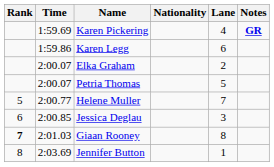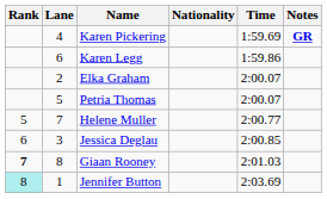columns swapped: Lane <-> Time
Jennifer Button | Rank: no background -> paleturquoise background
